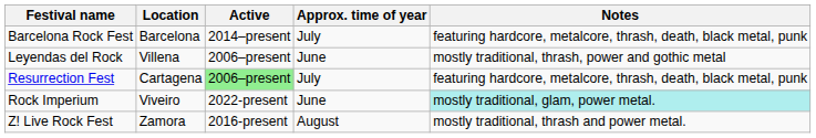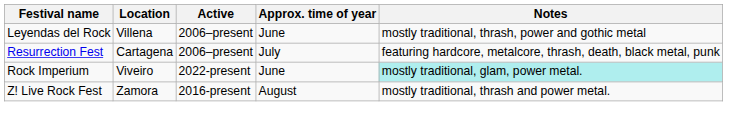- row: Barcelona Rock Fest | Barcelona | 2014–present | July | featuring hardcore, metalcore, thrash, death, black metal, punk
Resurrection Fest | Active: lightgreen background -> no background
